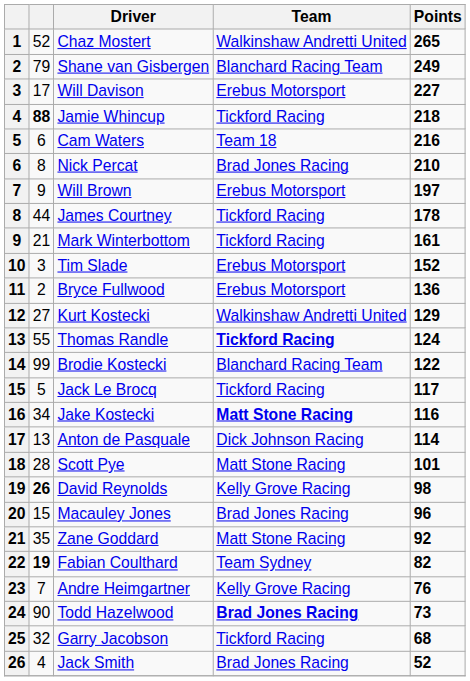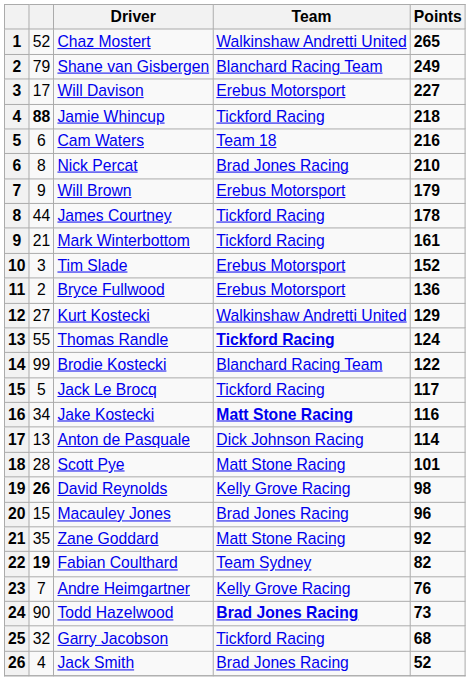Will Brown | Points: 197 -> 179
